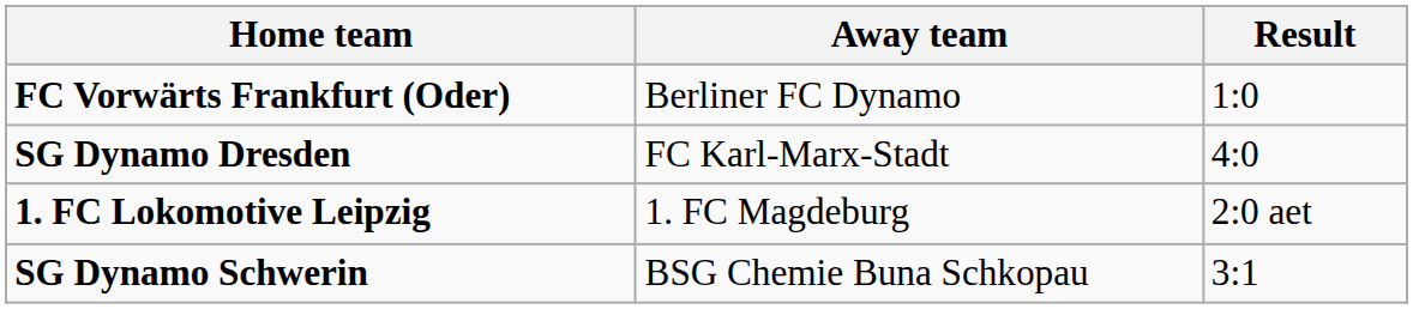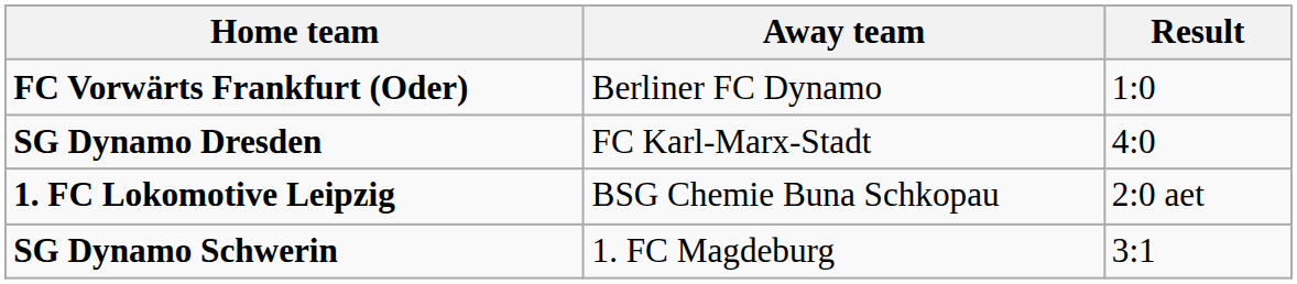1. FC Lokomotive Leipzig | Away team: 1. FC Magdeburg -> BSG Chemie Buna Schkopau
SG Dynamo Schwerin | Away team: BSG Chemie Buna Schkopau -> 1. FC Magdeburg
